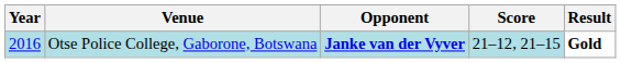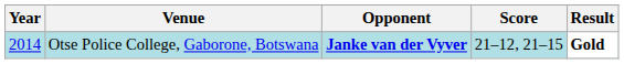Otse Police College, Gaborone, Botswana | Year: 2016 -> 2014
